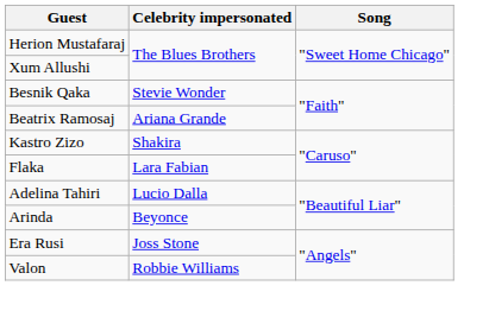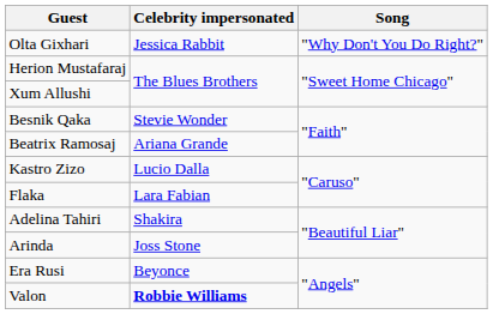+ row: Olta Gixhari | Jessica Rabbit | "Why Don't You Do Right?"
Kastro Zizo | Celebrity impersonated: Shakira -> Lucio Dalla
Adelina Tahiri | Celebrity impersonated: Lucio Dalla -> Shakira
Arinda | Celebrity impersonated: Beyonce -> Joss Stone
Era Rusi | Celebrity impersonated: Joss Stone -> Beyonce
Valon | Celebrity impersonated: normal -> bold
